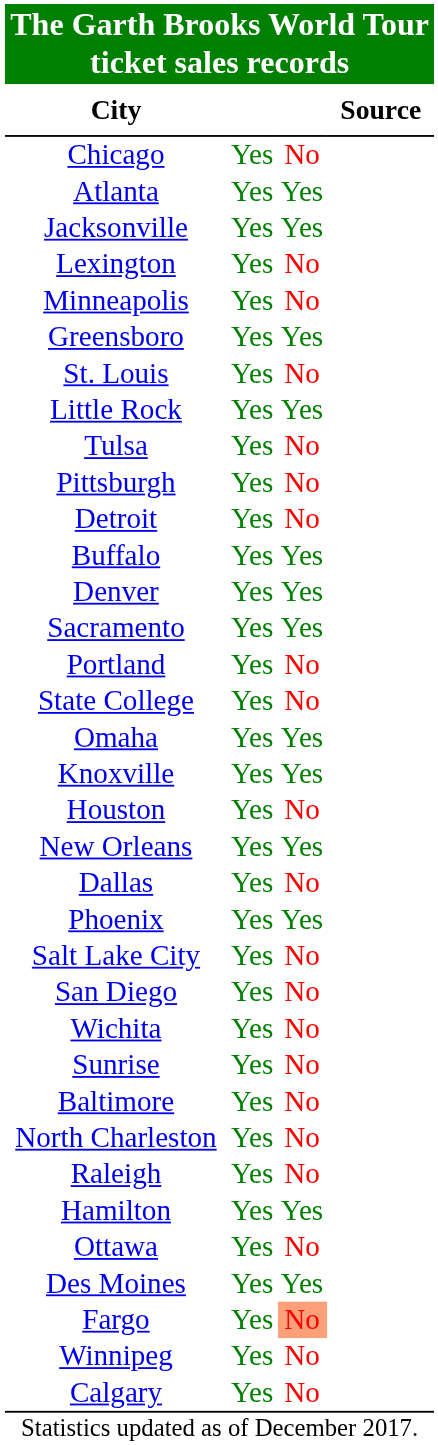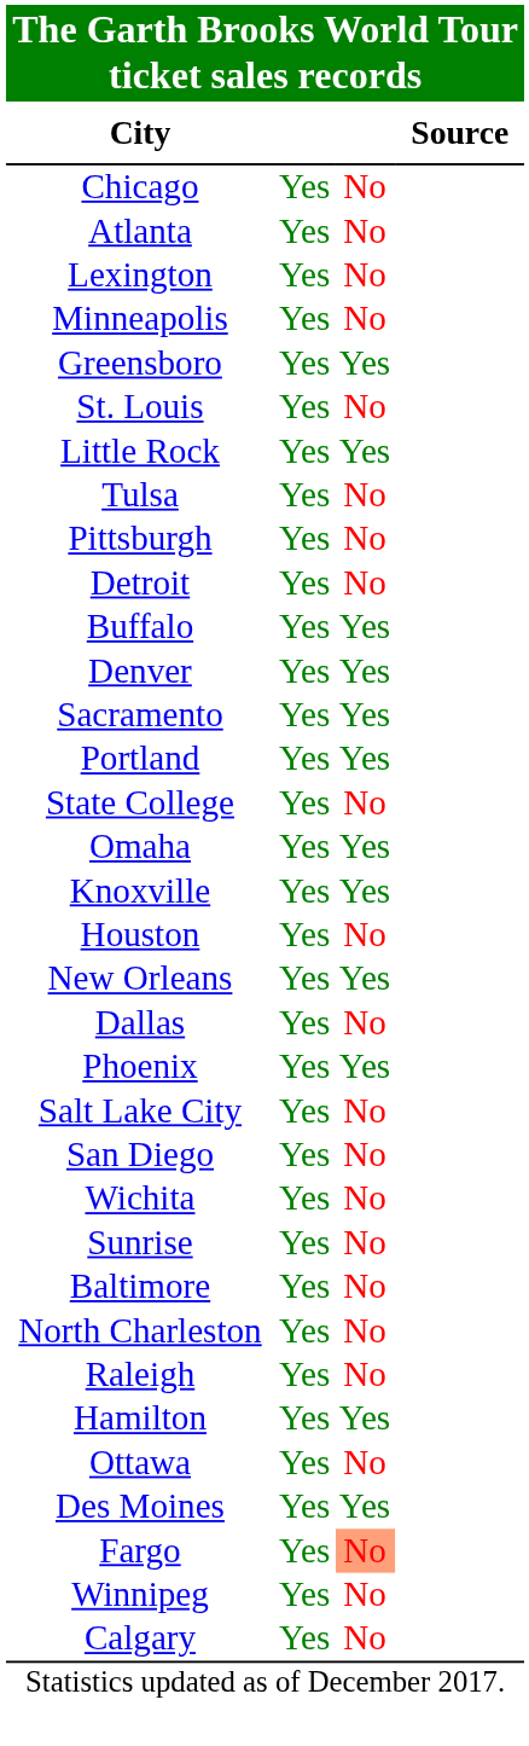Atlanta | column 3: Yes -> No
- row: Jacksonville | Yes | Yes
Portland | column 3: No -> Yes
